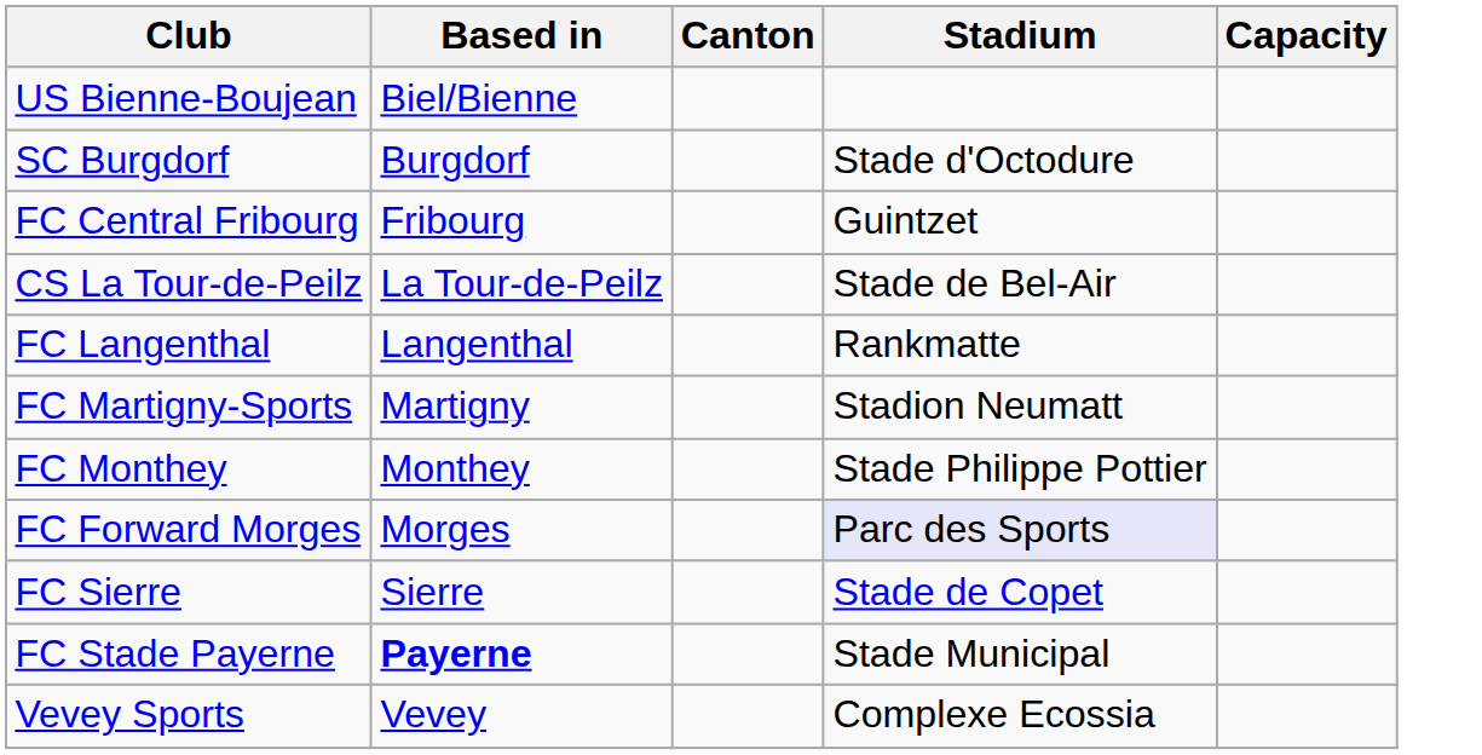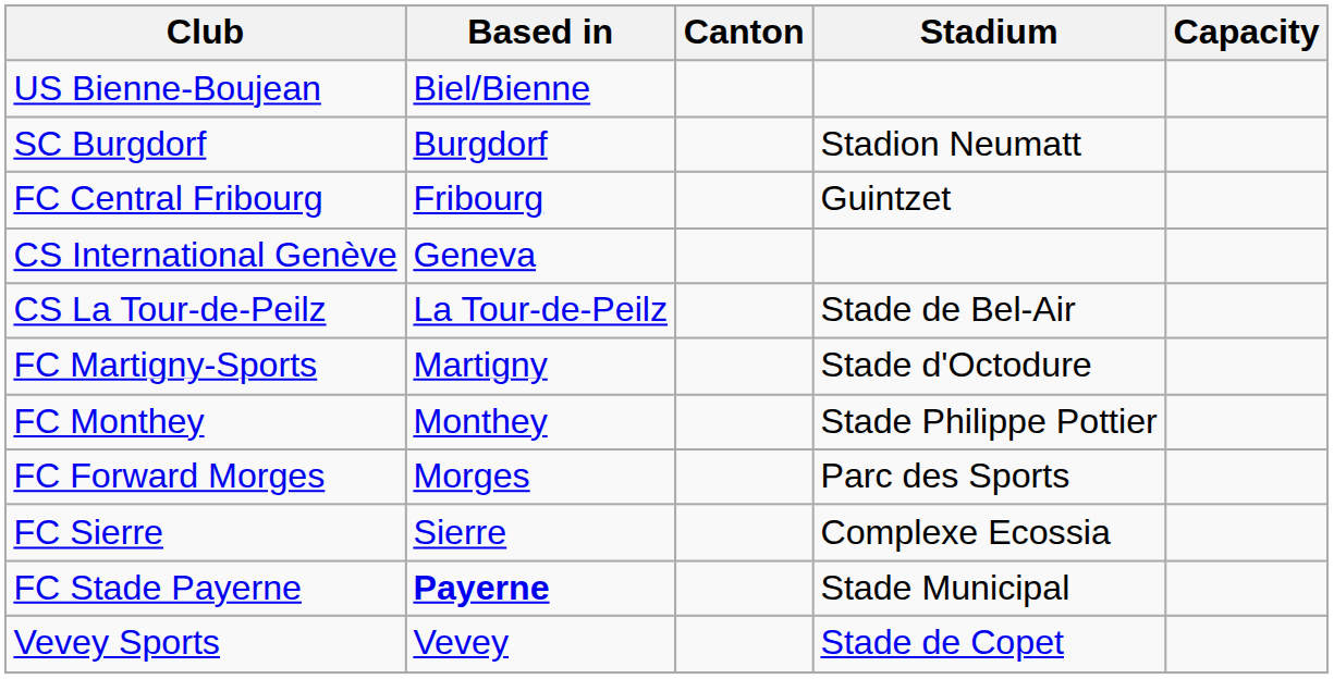SC Burgdorf | Stadium: Stade d'Octodure -> Stadion Neumatt
+ row: CS International Genève | Geneva
- row: FC Langenthal | Langenthal | Rankmatte
FC Martigny-Sports | Stadium: Stadion Neumatt -> Stade d'Octodure
FC Forward Morges | Stadium: lavender background -> no background
FC Sierre | Stadium: Stade de Copet -> Complexe Ecossia
Vevey Sports | Stadium: Complexe Ecossia -> Stade de Copet
